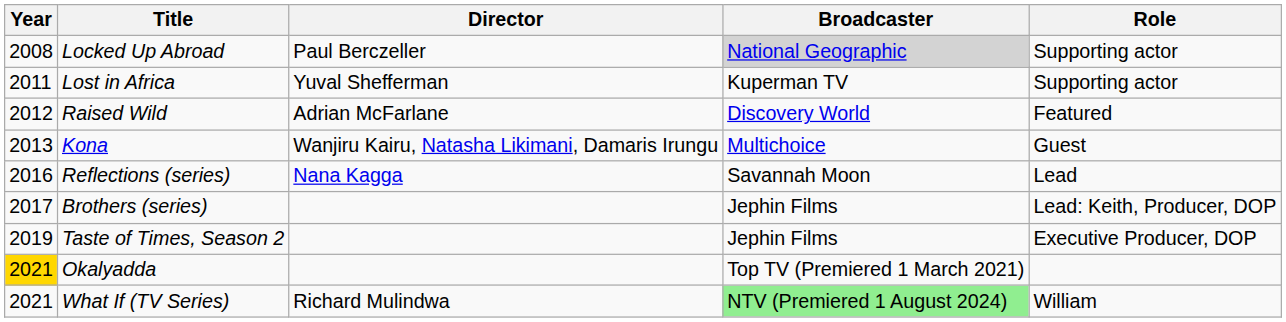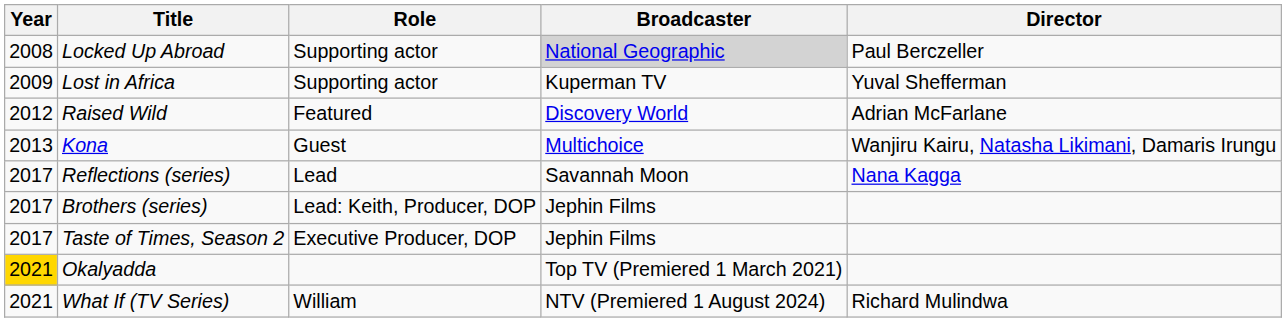columns swapped: Role <-> Director
Lost in Africa | Year: 2011 -> 2009
Reflections (series) | Year: 2016 -> 2017
Taste of Times, Season 2 | Year: 2019 -> 2017
What If (TV Series) | Broadcaster: lightgreen background -> no background
